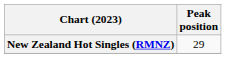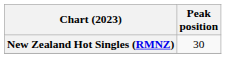New Zealand Hot Singles (RMNZ) | Peak position: 29 -> 30
